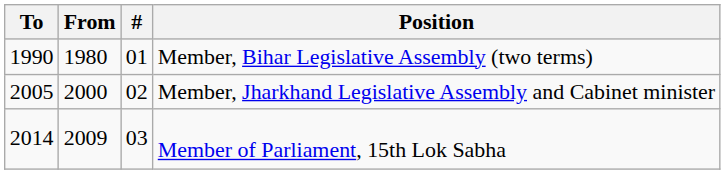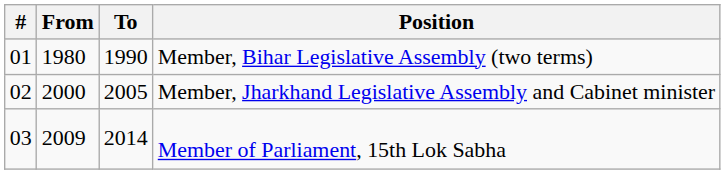columns swapped: # <-> To
